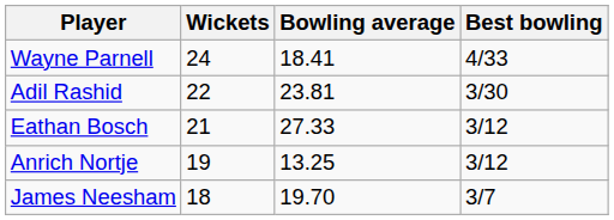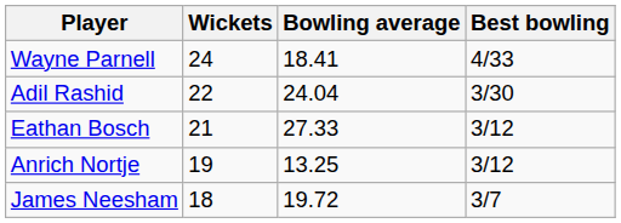Adil Rashid | Bowling average: 23.81 -> 24.04
James Neesham | Bowling average: 19.70 -> 19.72
